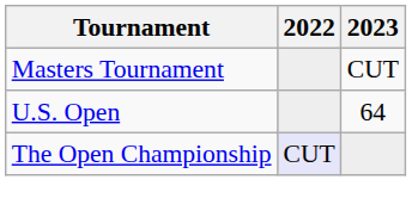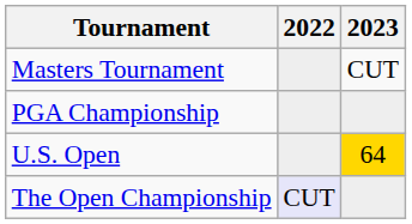+ row: PGA Championship
U.S. Open | 2023: no background -> gold background
